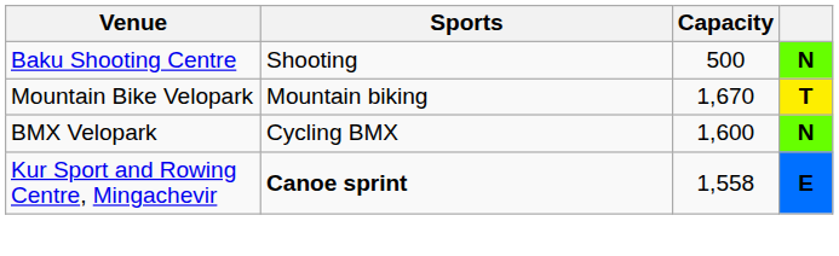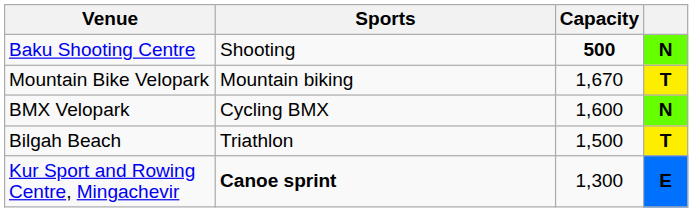Baku Shooting Centre | Capacity: normal -> bold
+ row: Bilgah Beach | Triathlon | 1,500 | T
Kur Sport and Rowing Centre, Mingachevir | Capacity: 1,558 -> 1,300
